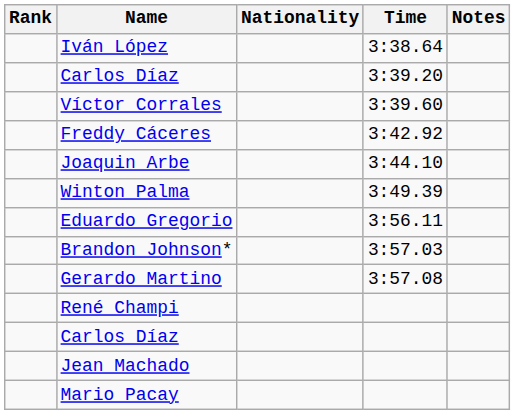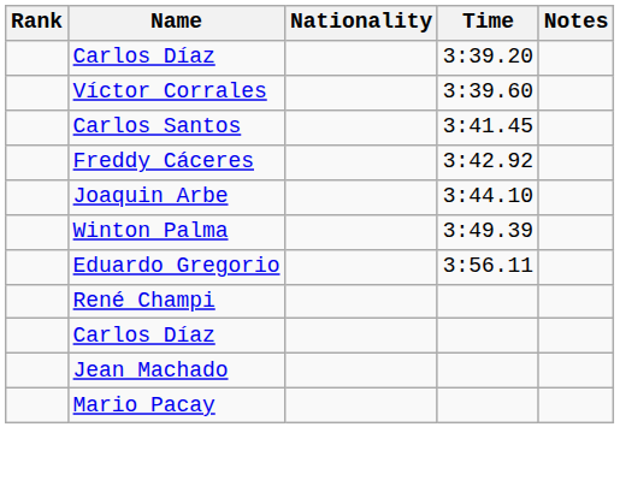- row: Iván López | 3:38.64
+ row: Carlos Santos | 3:41.45
- row: Brandon Johnson* | 3:57.03
- row: Gerardo Martino | 3:57.08
